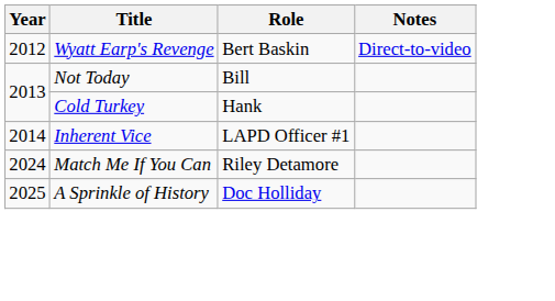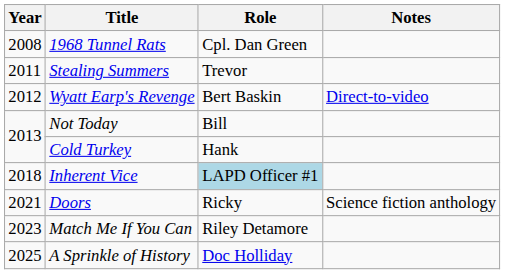+ row: 2008 | 1968 Tunnel Rats | Cpl. Dan Green
+ row: 2011 | Stealing Summers | Trevor
Inherent Vice | Year: 2014 -> 2018
Inherent Vice | Role: no background -> lightblue background
+ row: 2021 | Doors | Ricky | Science fiction anthology
Match Me If You Can | Year: 2024 -> 2023
